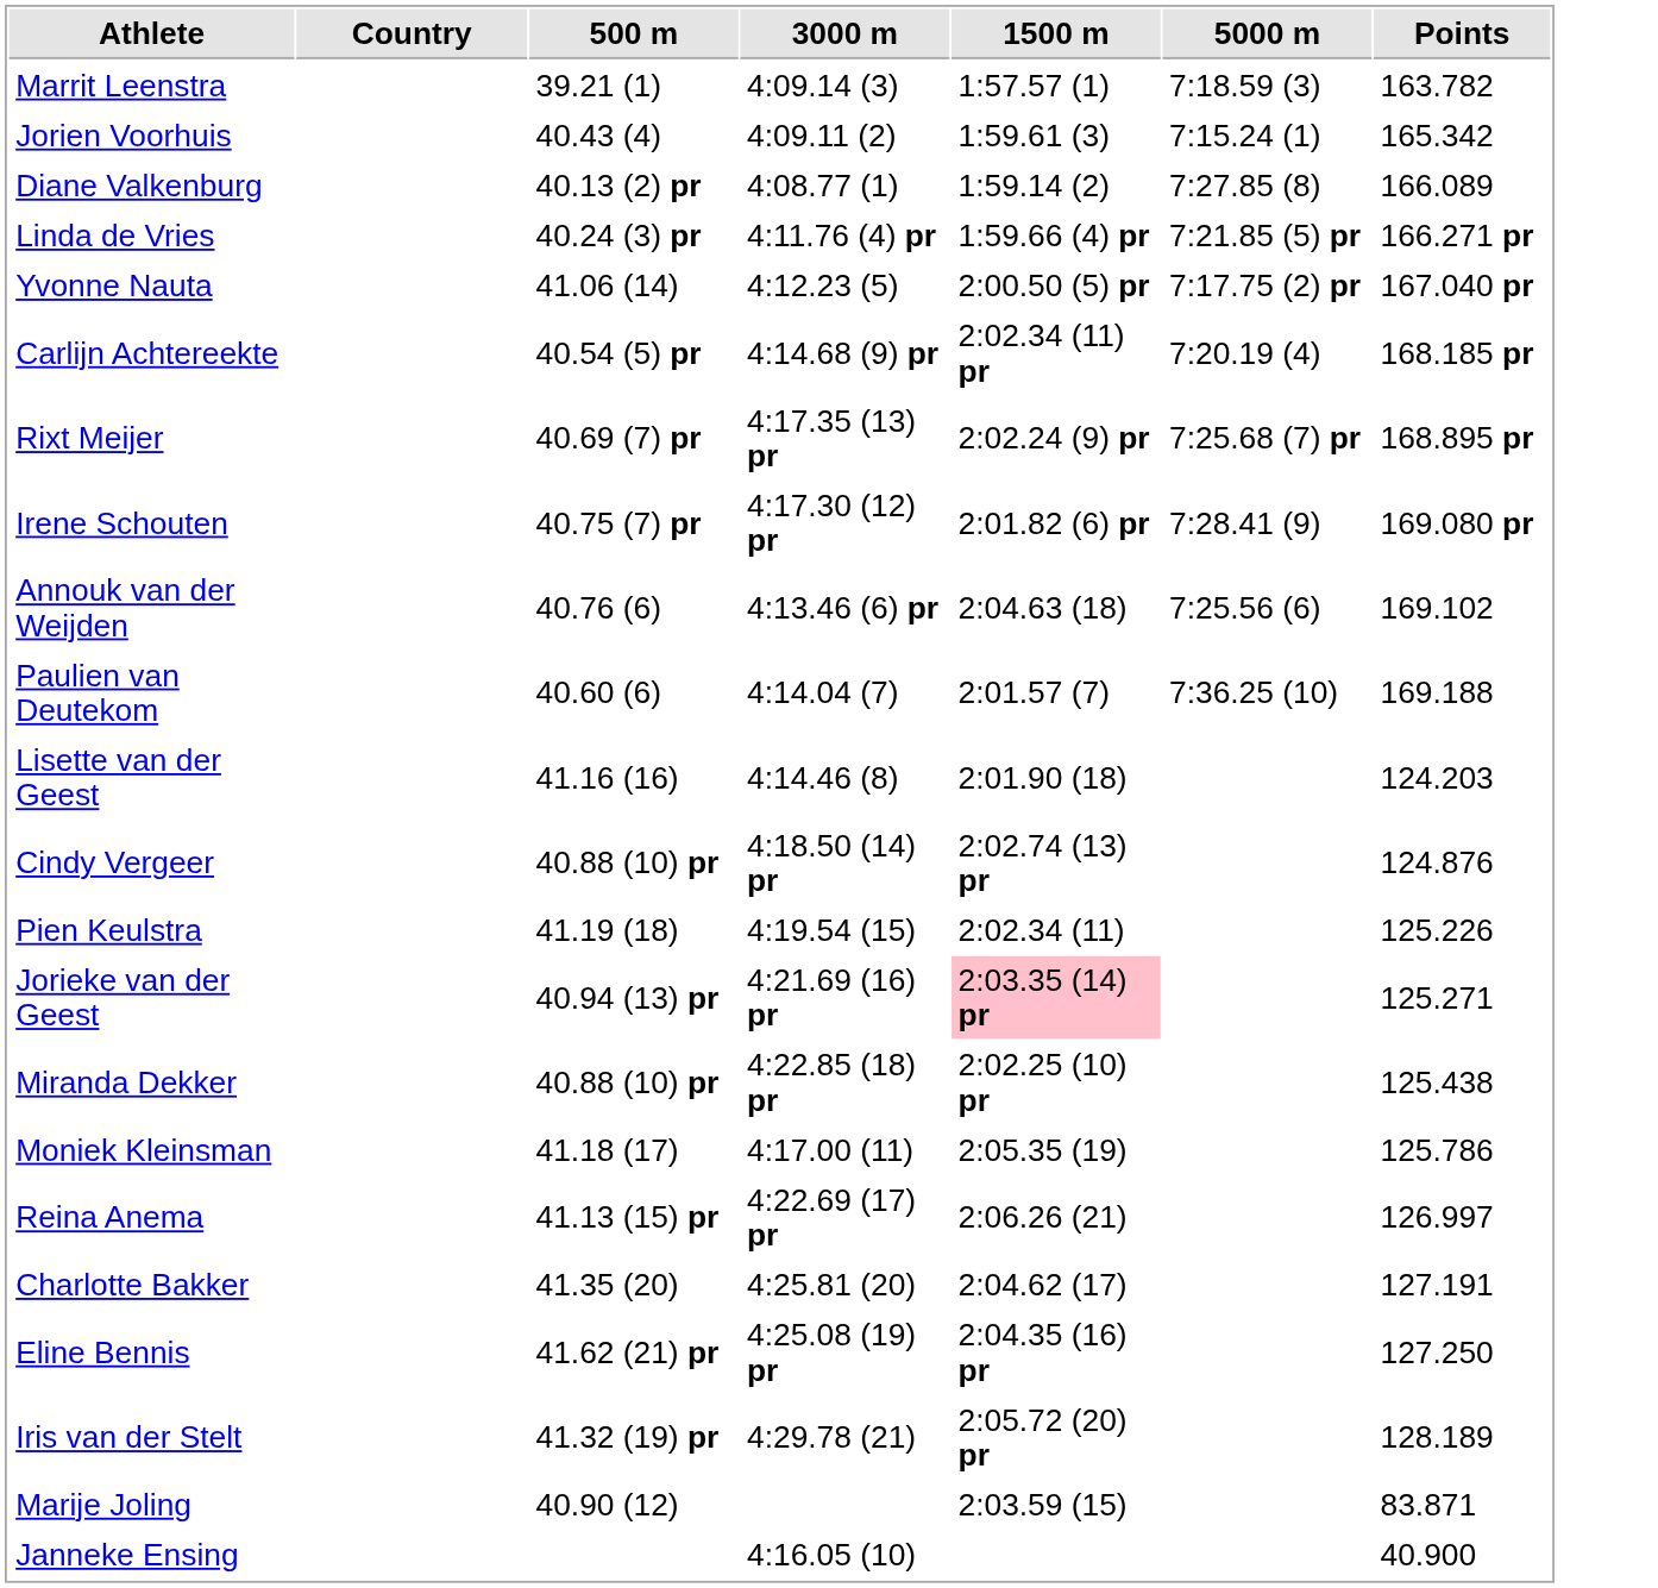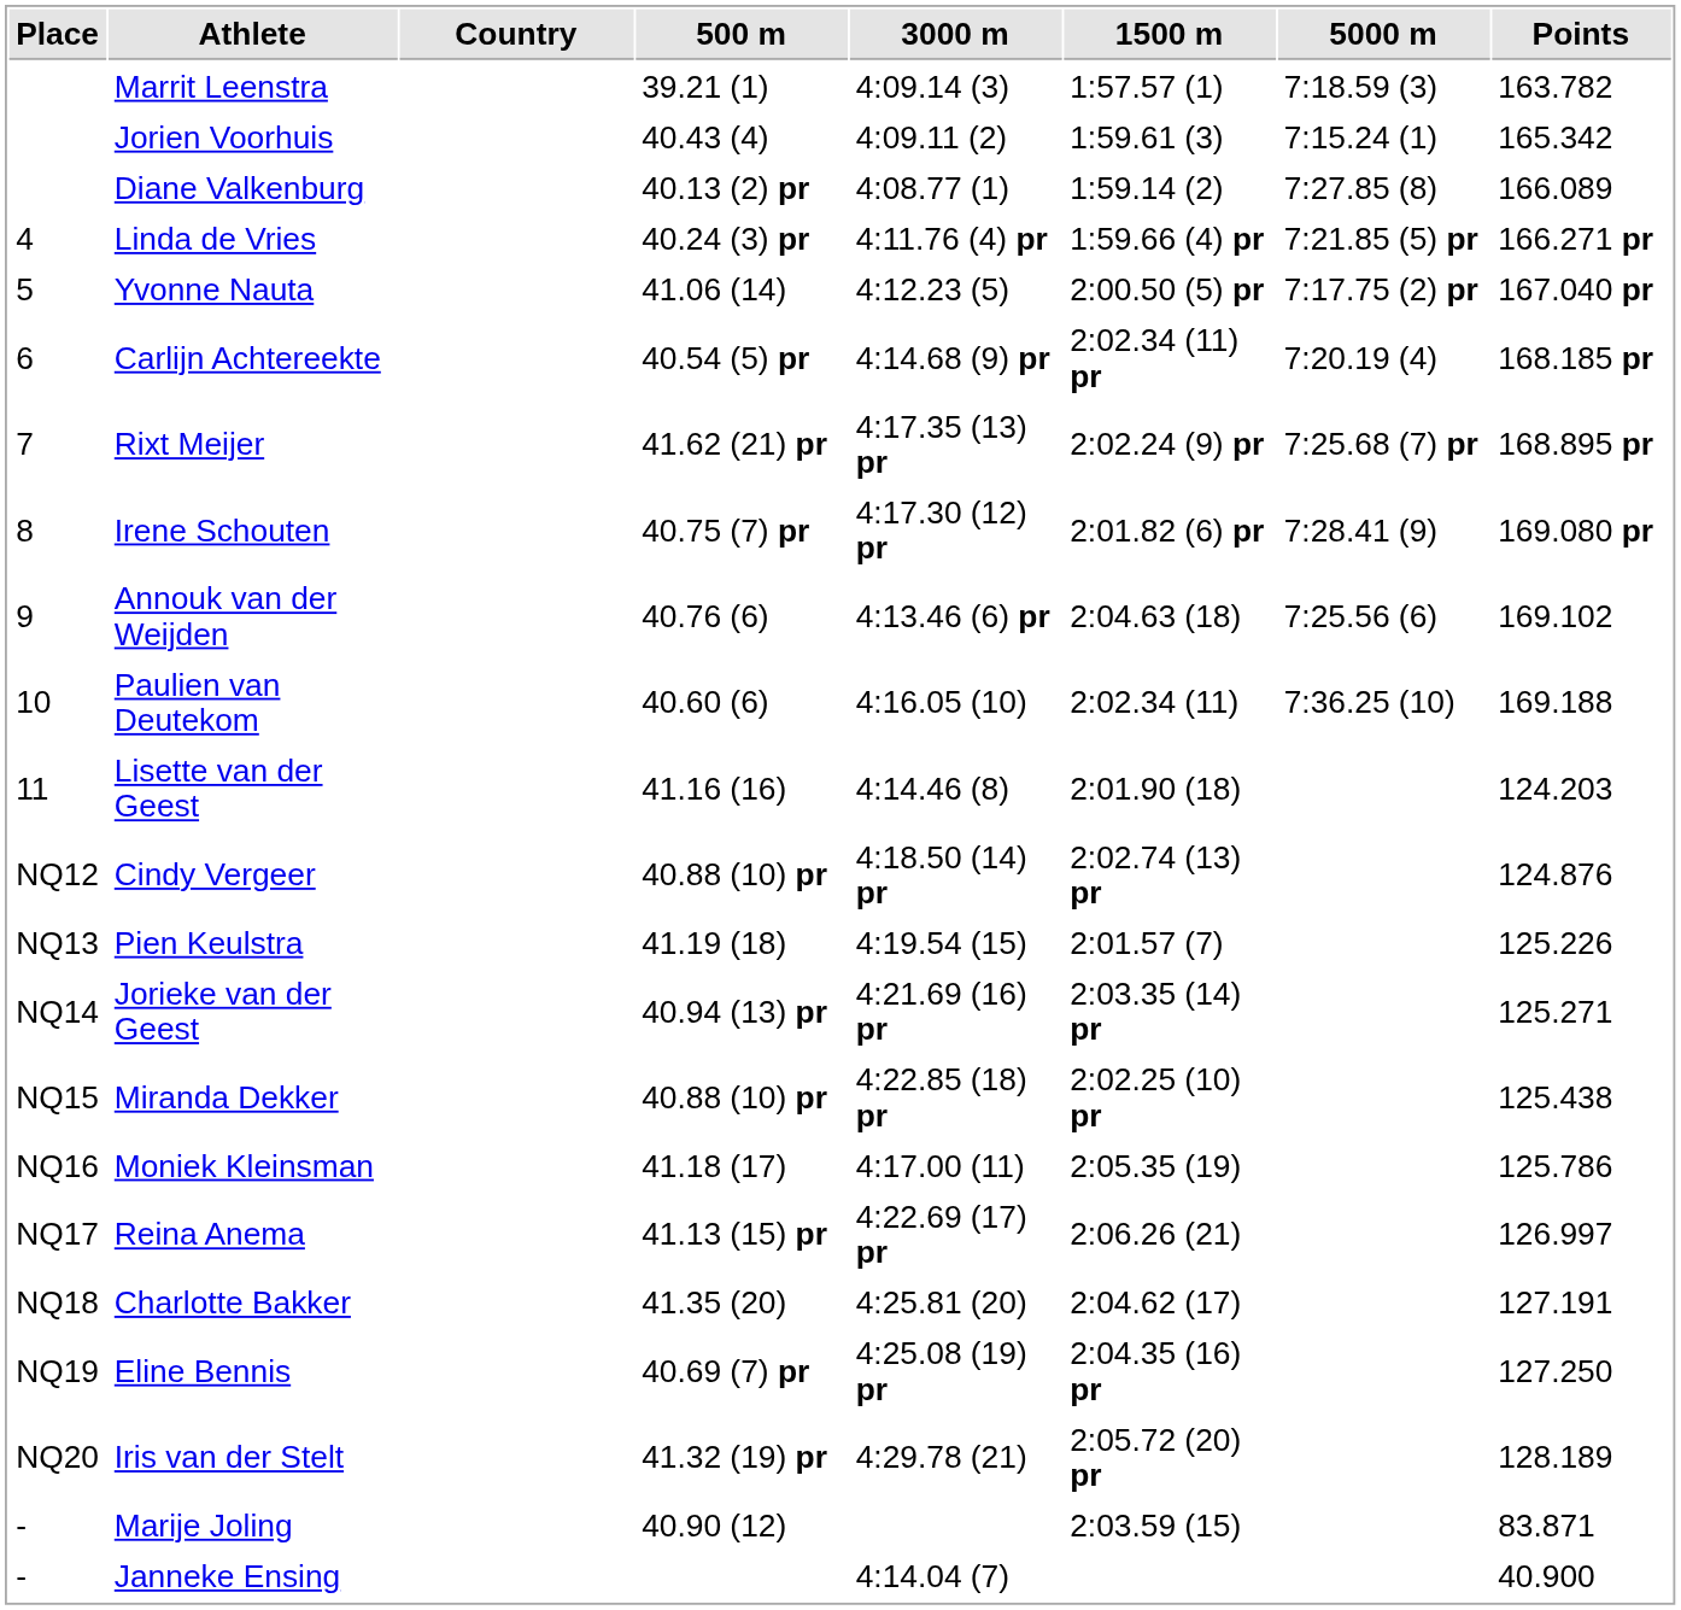+ column: Place | 4 | 5 | 6 | 7 | 8 | 9 | 10 | 11 | NQ12 | NQ13 | NQ14 | NQ15 | NQ16 | NQ17 | NQ18 | NQ19 | NQ20 | - | -
Rixt Meijer | 500 m: 40.69 (7) pr -> 41.62 (21) pr
Paulien van Deutekom | 3000 m: 4:14.04 (7) -> 4:16.05 (10)
Paulien van Deutekom | 1500 m: 2:01.57 (7) -> 2:02.34 (11)
Pien Keulstra | 1500 m: 2:02.34 (11) -> 2:01.57 (7)
Jorieke van der Geest | 1500 m: pink background -> no background
Eline Bennis | 500 m: 41.62 (21) pr -> 40.69 (7) pr
Janneke Ensing | 3000 m: 4:16.05 (10) -> 4:14.04 (7)
